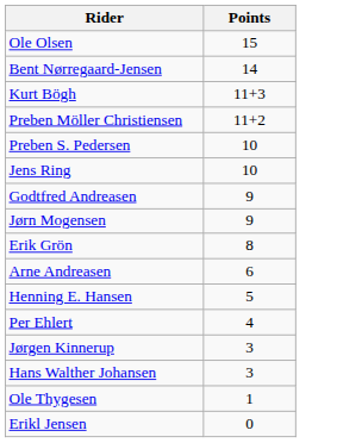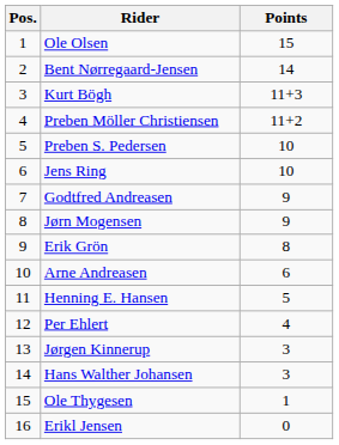+ column: Pos. | 1 | 2 | 3 | 4 | 5 | 6 | 7 | 8 | 9 | 10 | 11 | 12 | 13 | 14 | 15 | 16
